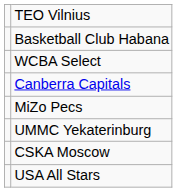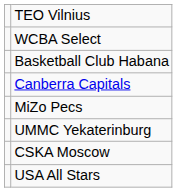rows swapped: Basketball Club Habana <-> WCBA Select
